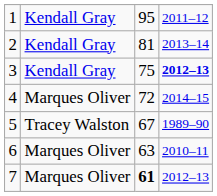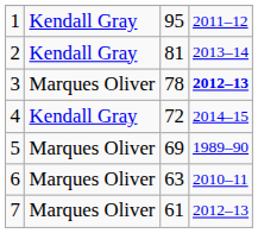3 | column 2: Kendall Gray -> Marques Oliver
3 | column 3: 75 -> 78
4 | column 2: Marques Oliver -> Kendall Gray
5 | column 2: Tracey Walston -> Marques Oliver
5 | column 3: 67 -> 69
7 | column 3: bold -> normal
